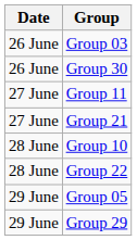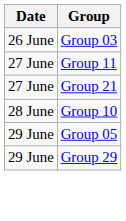- row: 26 June | Group 30
- row: 28 June | Group 22
